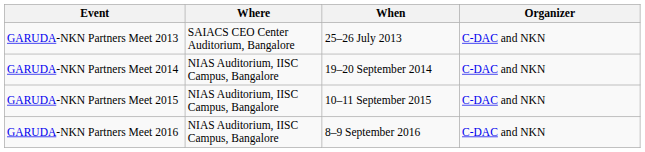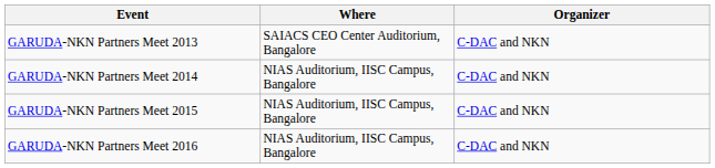- column: When | 25–26 July 2013 | 19–20 September 2014 | 10–11 September 2015 | 8–9 September 2016
